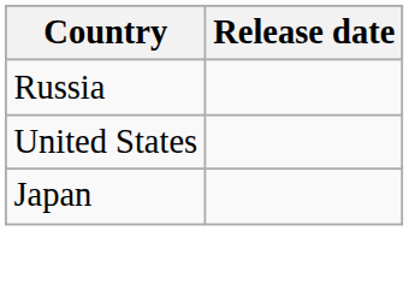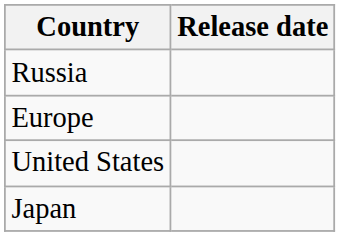+ row: Europe
